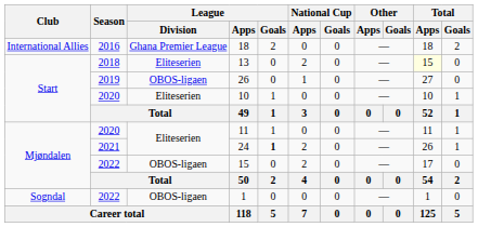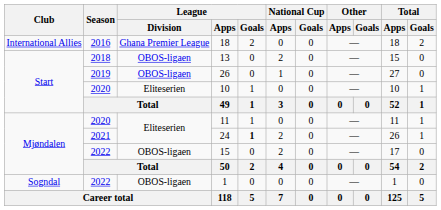13 | League / Division: Eliteserien -> OBOS-ligaen
13 | Total / Apps: lightyellow background -> no background
